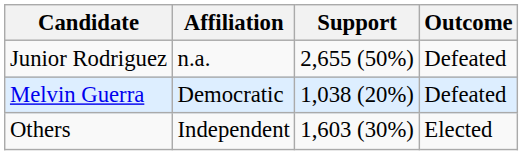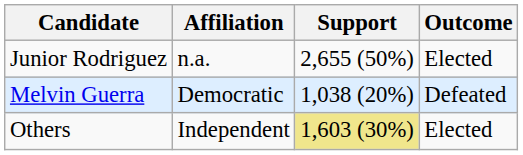Junior Rodriguez | Outcome: Defeated -> Elected
Others | Support: no background -> khaki background
